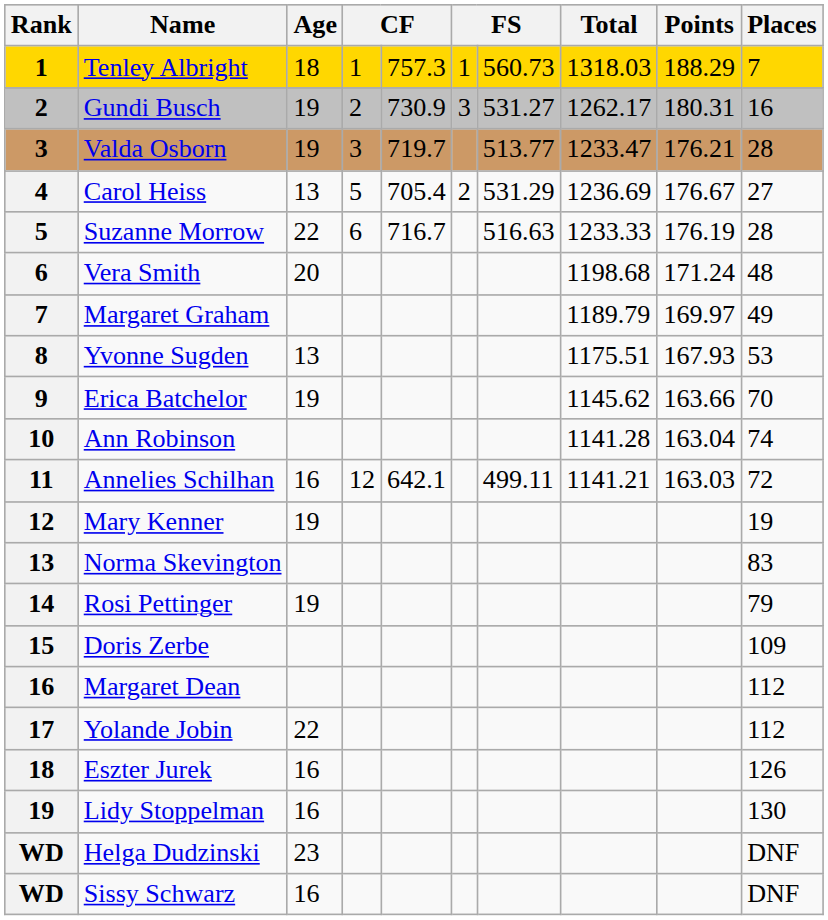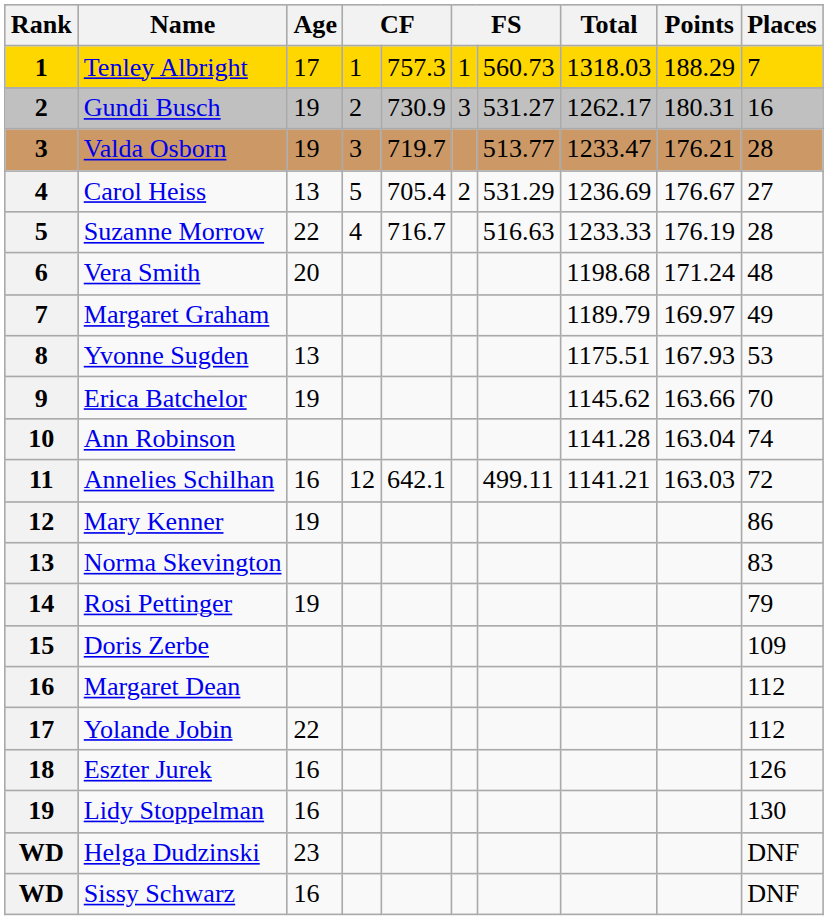Tenley Albright | Age: 18 -> 17
Suzanne Morrow | column 4: 6 -> 4
Mary Kenner | Places: 19 -> 86
